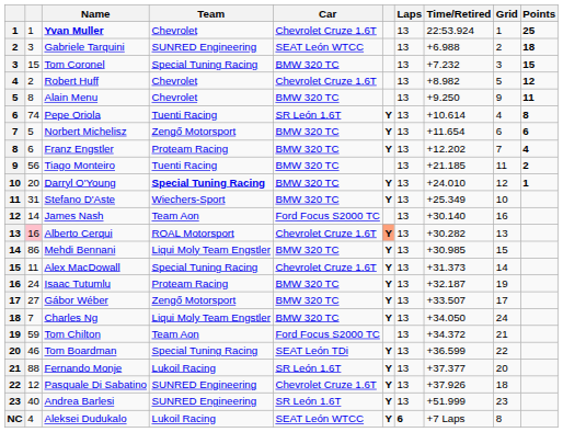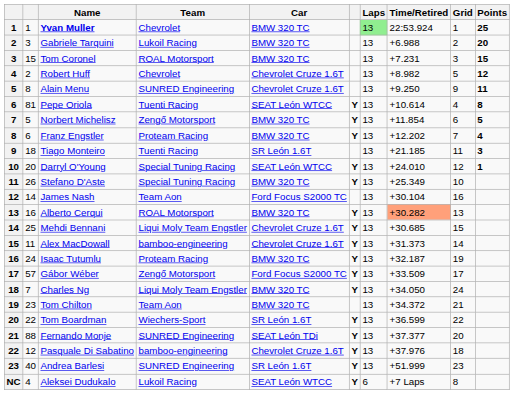Yvan Muller | Car: Chevrolet Cruze 1.6T -> BMW 320 TC
Yvan Muller | Laps: no background -> lightgreen background
Gabriele Tarquini | Team: SUNRED Engineering -> Lukoil Racing
Gabriele Tarquini | Car: SEAT León WTCC -> BMW 320 TC
Gabriele Tarquini | Points: 18 -> 20
Tom Coronel | Team: Special Tuning Racing -> ROAL Motorsport
Tom Coronel | Time/Retired: +7.232 -> +7.231
Alain Menu | Team: Chevrolet -> SUNRED Engineering
Alain Menu | Car: BMW 320 TC -> Chevrolet Cruze 1.6T
Pepe Oriola | column 2: 74 -> 81
Pepe Oriola | Car: SR León 1.6T -> SEAT León WTCC
Norbert Michelisz | Time/Retired: +11.654 -> +11.854
Norbert Michelisz | Points: 6 -> 5
Tiago Monteiro | column 2: 56 -> 18
Tiago Monteiro | Car: BMW 320 TC -> SR León 1.6T
Tiago Monteiro | Points: 2 -> 3
Darryl O'Young | Team: bold -> normal
Darryl O'Young | Car: BMW 320 TC -> SEAT León WTCC
Stefano D'Aste | column 2: 31 -> 26
Stefano D'Aste | Team: Wiechers-Sport -> Special Tuning Racing
James Nash | Time/Retired: +30.140 -> +30.104
Alberto Cerqui | column 2: pink background -> no background
Alberto Cerqui | Car: Chevrolet Cruze 1.6T -> BMW 320 TC
Alberto Cerqui | column 6: lightsalmon background -> no background
Alberto Cerqui | Time/Retired: no background -> lightsalmon background
Mehdi Bennani | column 2: 86 -> 25
Mehdi Bennani | Car: BMW 320 TC -> Chevrolet Cruze 1.6T
Mehdi Bennani | Time/Retired: +30.985 -> +30.685
Alex MacDowall | Team: Special Tuning Racing -> bamboo-engineering
Gábor Wéber | column 2: 27 -> 57
Gábor Wéber | Car: BMW 320 TC -> Ford Focus S2000 TC
Gábor Wéber | Time/Retired: +33.507 -> +33.509
Tom Chilton | column 2: 59 -> 23
Tom Chilton | Car: Ford Focus S2000 TC -> BMW 320 TC
Tom Boardman | column 2: 46 -> 22
Tom Boardman | Team: Special Tuning Racing -> Wiechers-Sport
Tom Boardman | Car: SEAT León TDi -> SR León 1.6T
Fernando Monje | Team: Lukoil Racing -> SUNRED Engineering
Fernando Monje | Car: SR León 1.6T -> SEAT León TDi
Pasquale Di Sabatino | Team: SUNRED Engineering -> bamboo-engineering
Pasquale Di Sabatino | Time/Retired: +37.926 -> +37.976
Aleksei Dudukalo | Laps: bold -> normal
